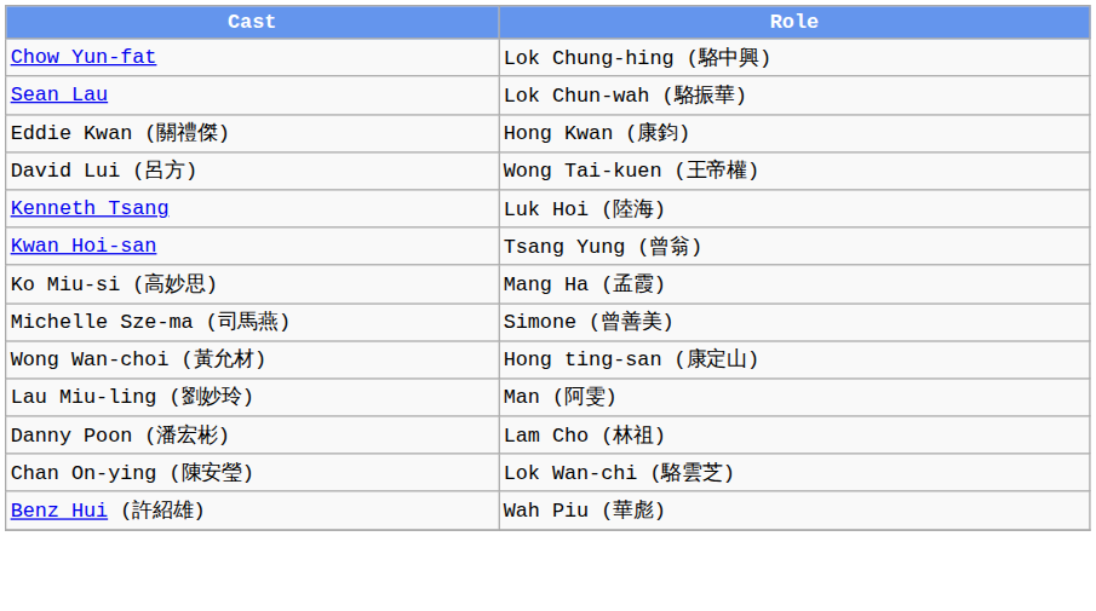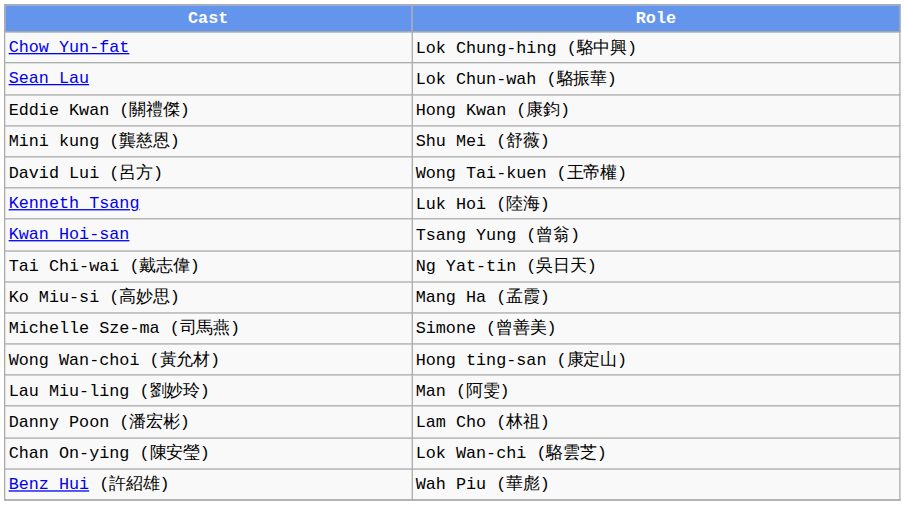+ row: Mini kung (龔慈恩) | Shu Mei (舒薇)
+ row: Tai Chi-wai (戴志偉) | Ng Yat-tin (吳日天)
